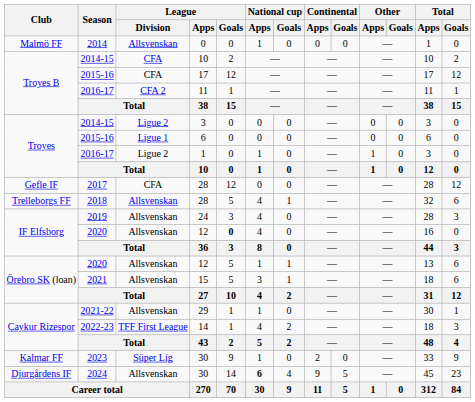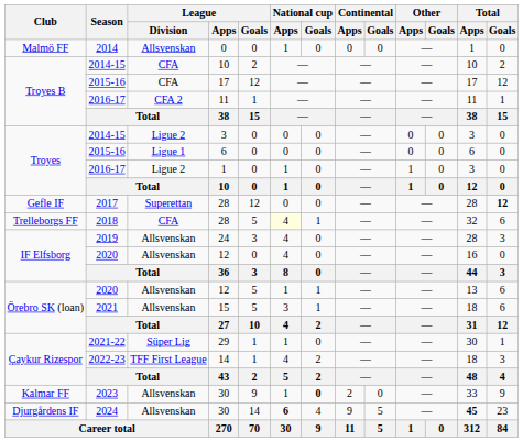Gefle IF / 28 | League / Division: CFA -> Superettan
Gefle IF / 28 | Total / Goals: normal -> bold
Trelleborgs FF / 28 | League / Division: Allsvenskan -> CFA
Trelleborgs FF / 28 | National cup / Apps: no background -> lightyellow background
IF Elfsborg / 12 | League / Goals: bold -> normal
29 | League / Division: Allsvenskan -> Süper Lig
Kalmar FF / 30 | League / Division: Süper Lig -> Allsvenskan
Kalmar FF / 30 | National cup / Goals: normal -> bold
Djurgårdens IF / 30 | Total / Apps: normal -> bold
